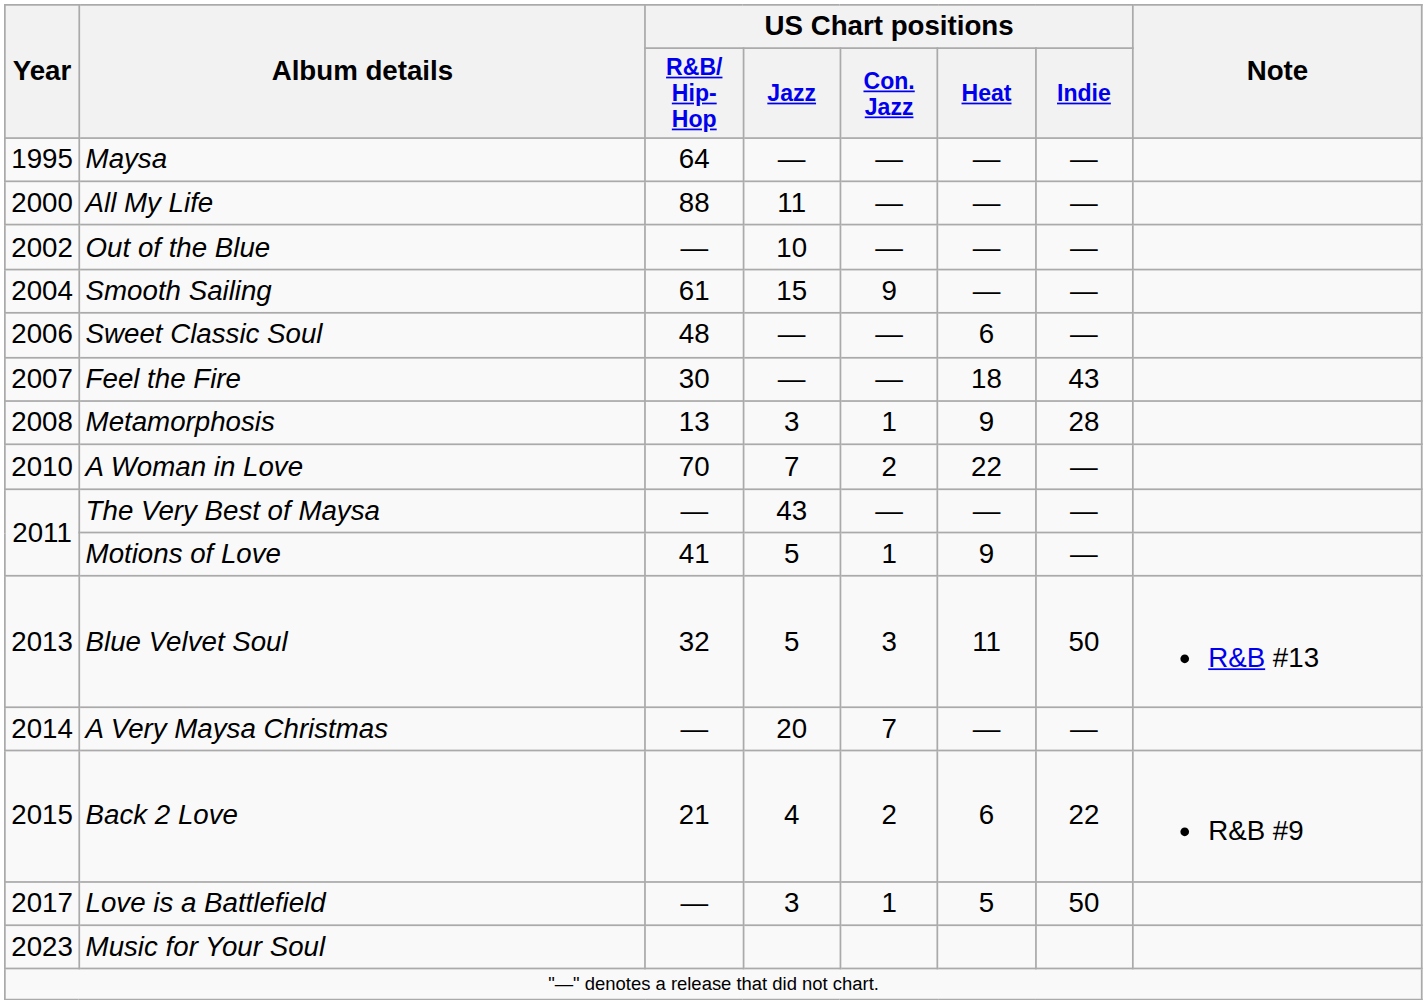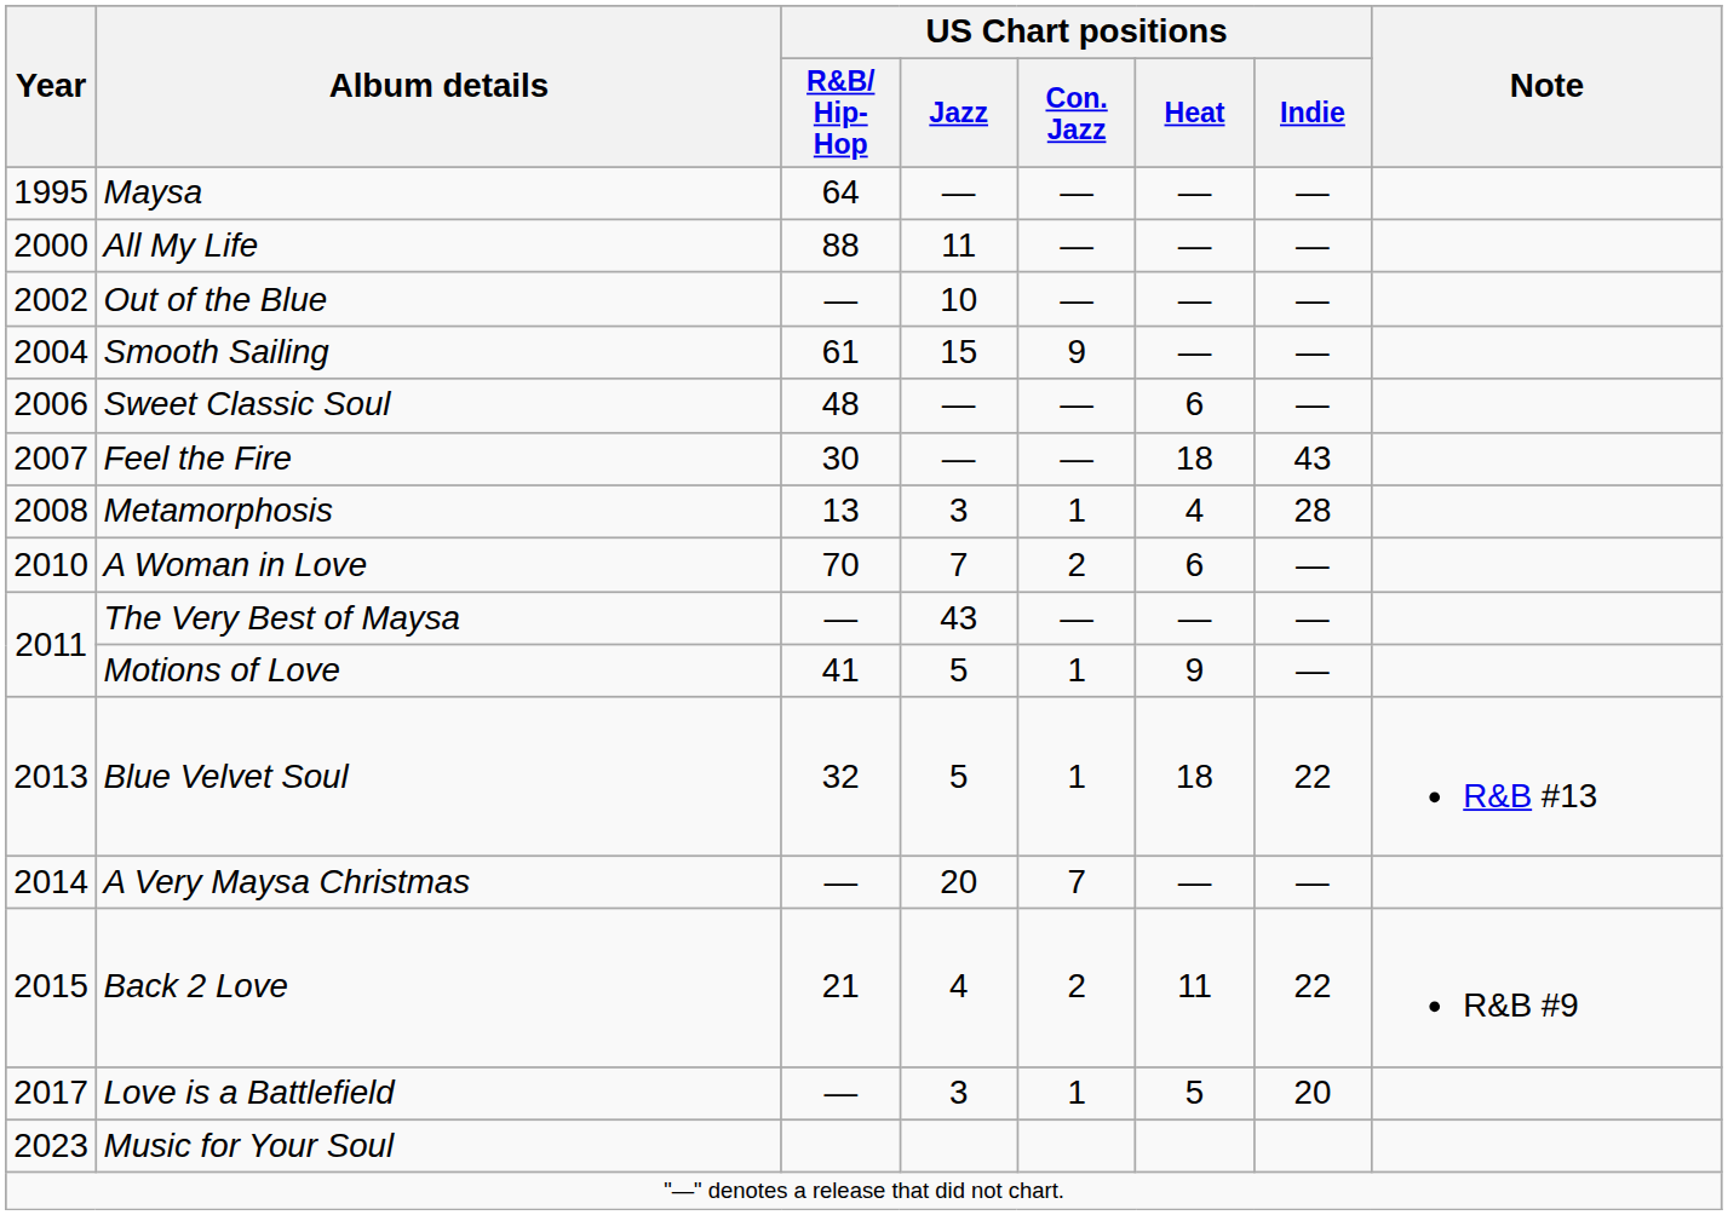Metamorphosis | US Chart positions / Heat: 9 -> 4
A Woman in Love | US Chart positions / Heat: 22 -> 6
Blue Velvet Soul | US Chart positions / Con. Jazz: 3 -> 1
Blue Velvet Soul | US Chart positions / Heat: 11 -> 18
Blue Velvet Soul | US Chart positions / Indie: 50 -> 22
Back 2 Love | US Chart positions / Heat: 6 -> 11
Love is a Battlefield | US Chart positions / Indie: 50 -> 20
